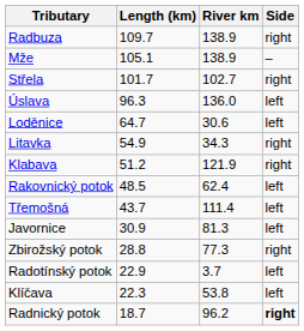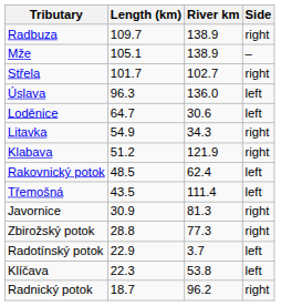Třemošná | Length (km): 43.7 -> 43.5
Javornice | Side: left -> right
Radnický potok | Side: bold -> normal
